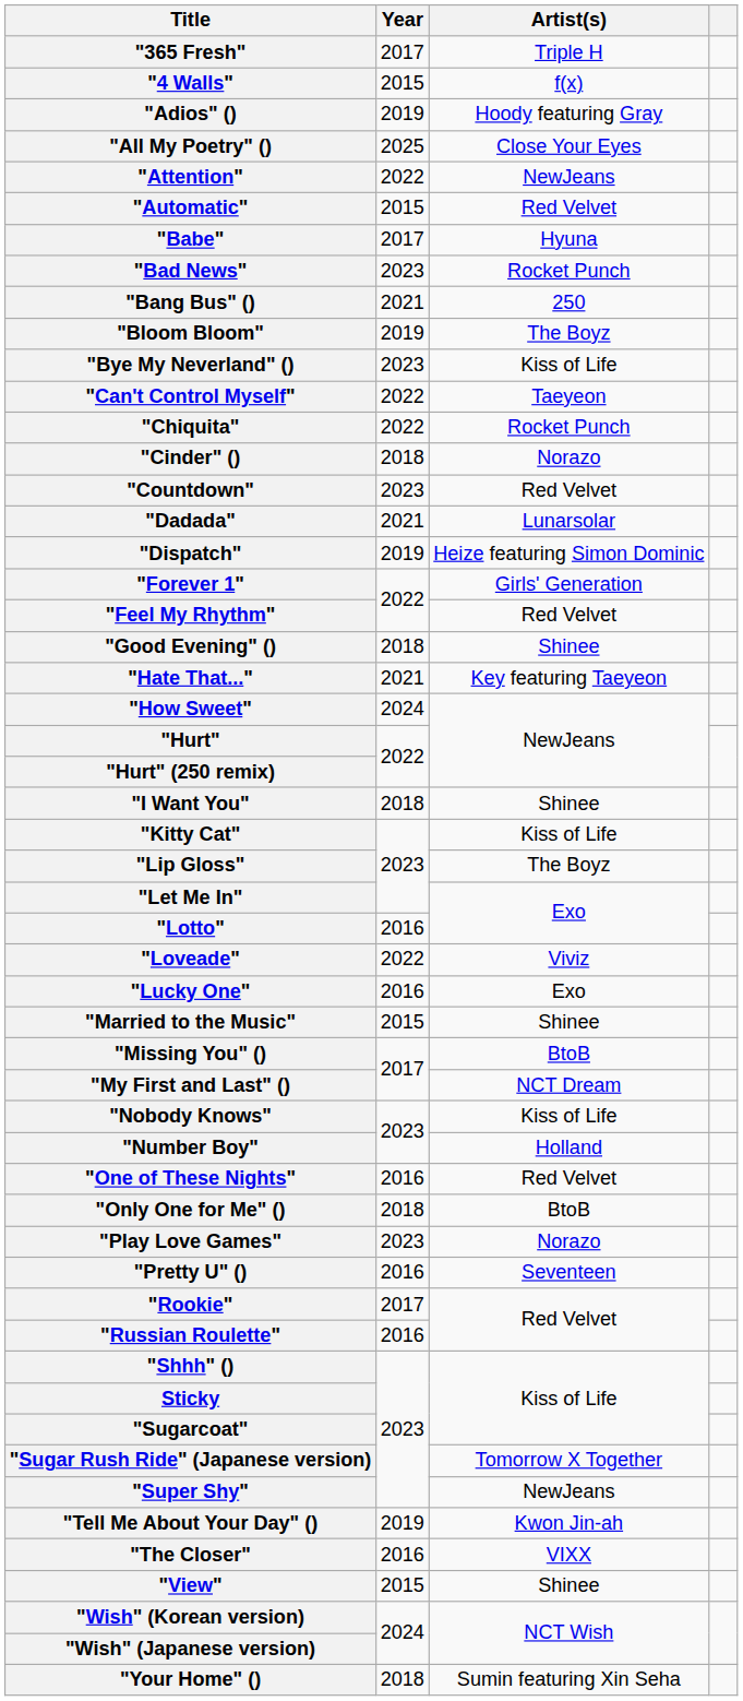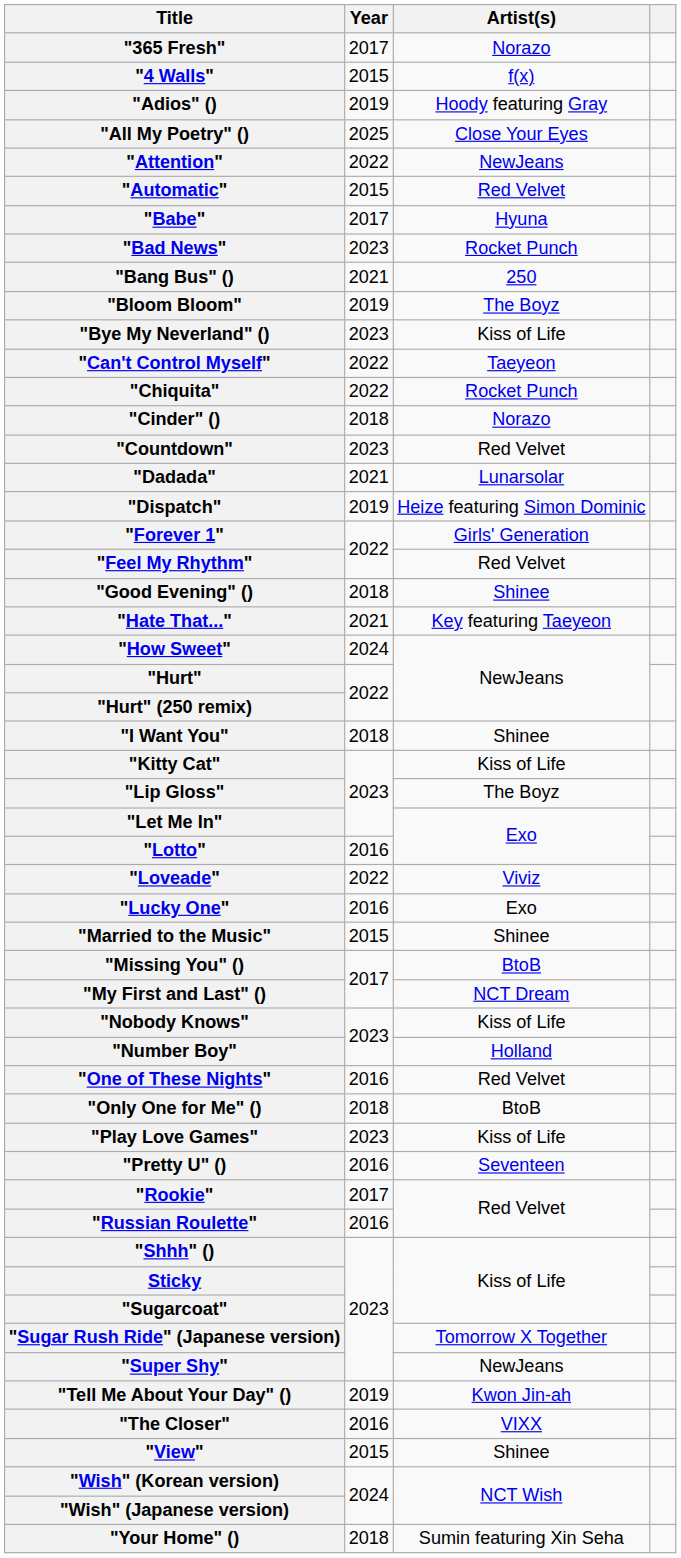"365 Fresh" | Artist(s): Triple H -> Norazo
"Play Love Games" | Artist(s): Norazo -> Kiss of Life
